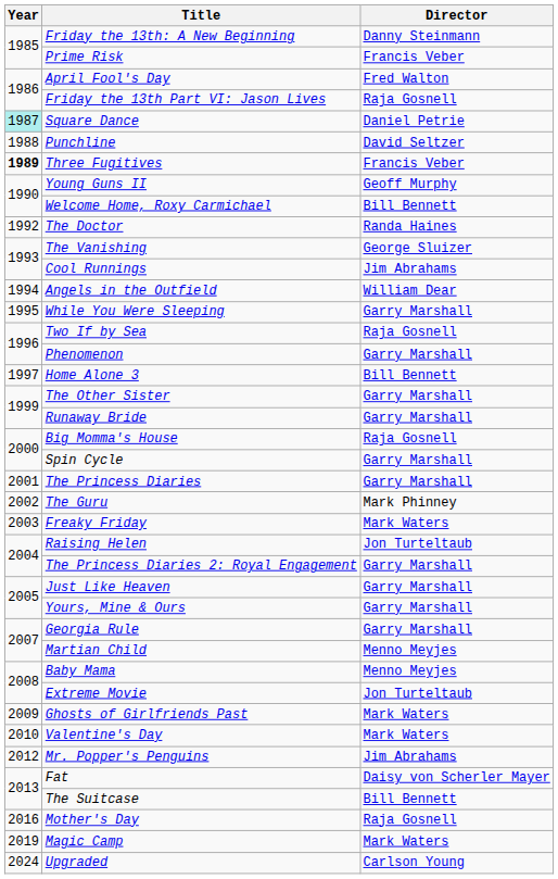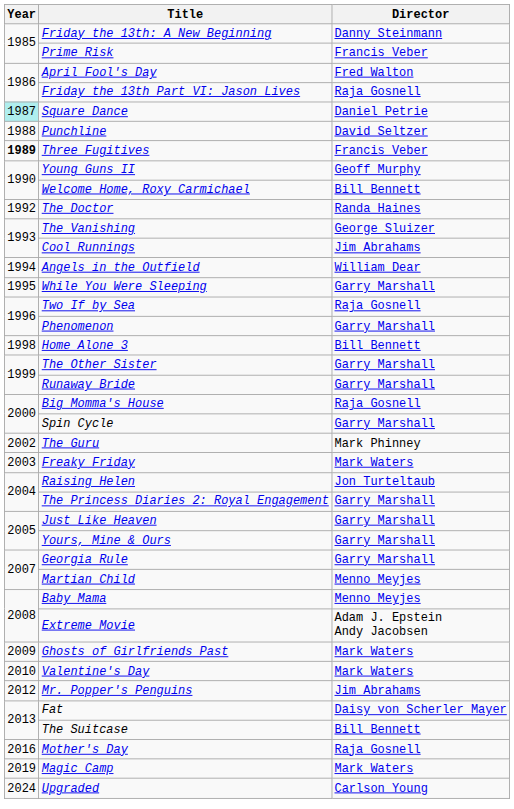Home Alone 3 | Year: 1997 -> 1998
- row: 2001 | The Princess Diaries | Garry Marshall
Extreme Movie | Director: Jon Turteltaub -> Adam J. Epstein Andy Jacobsen
